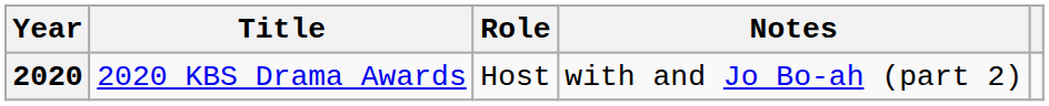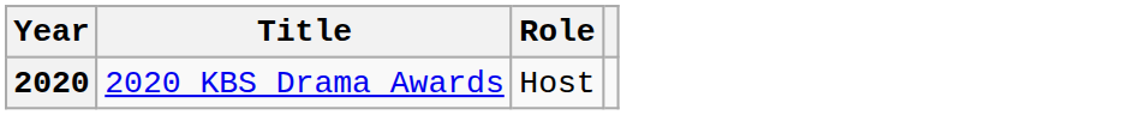- column: Notes | with and Jo Bo-ah (part 2)
